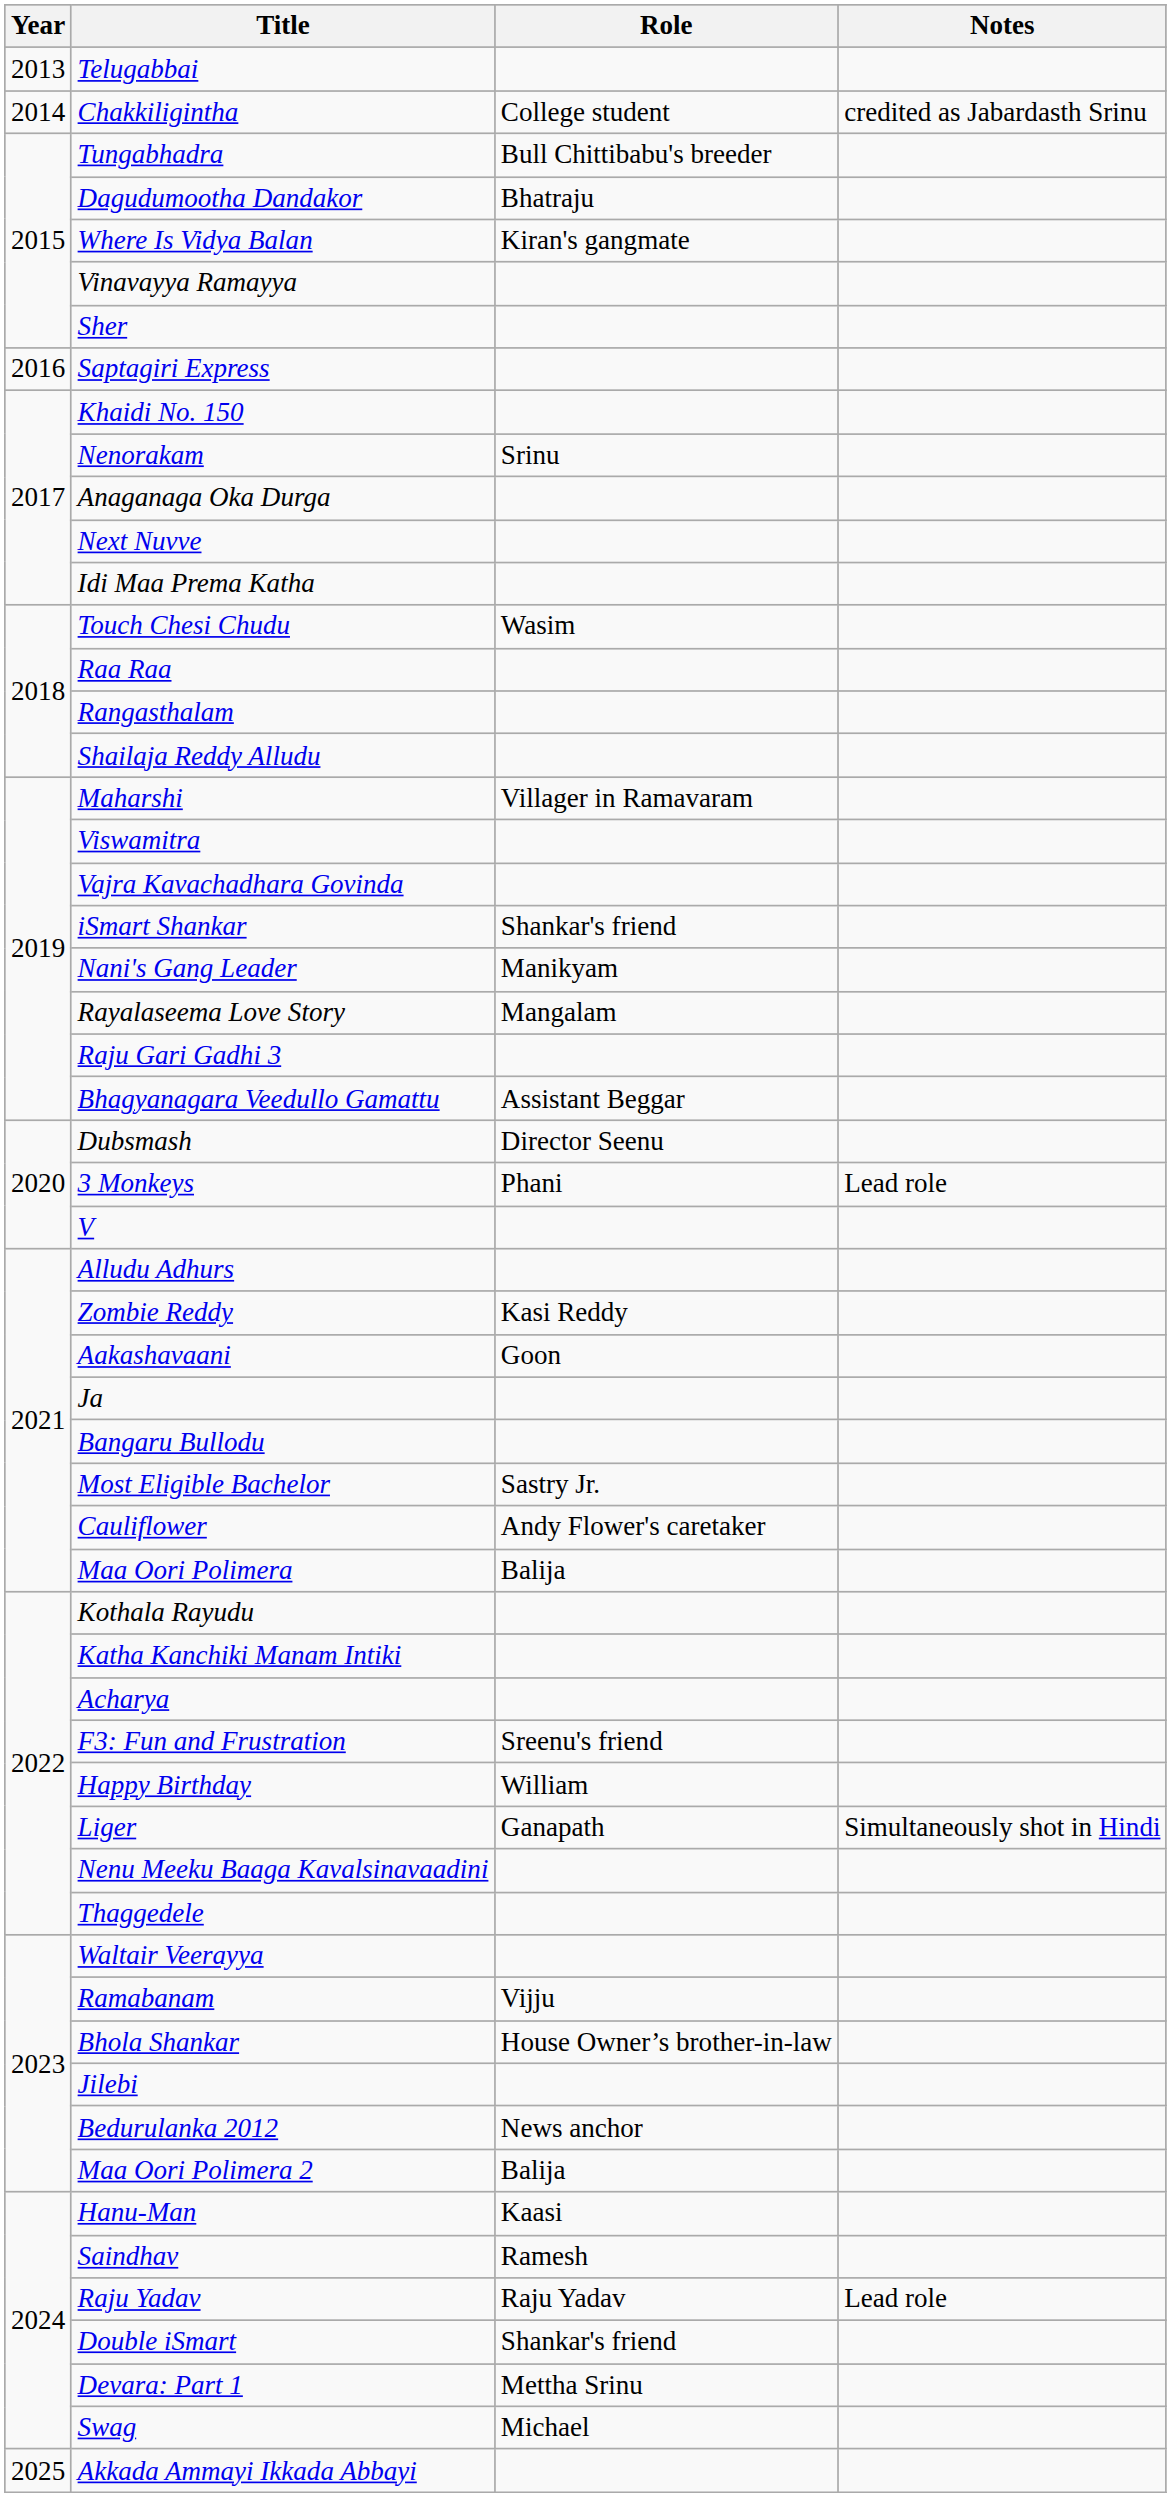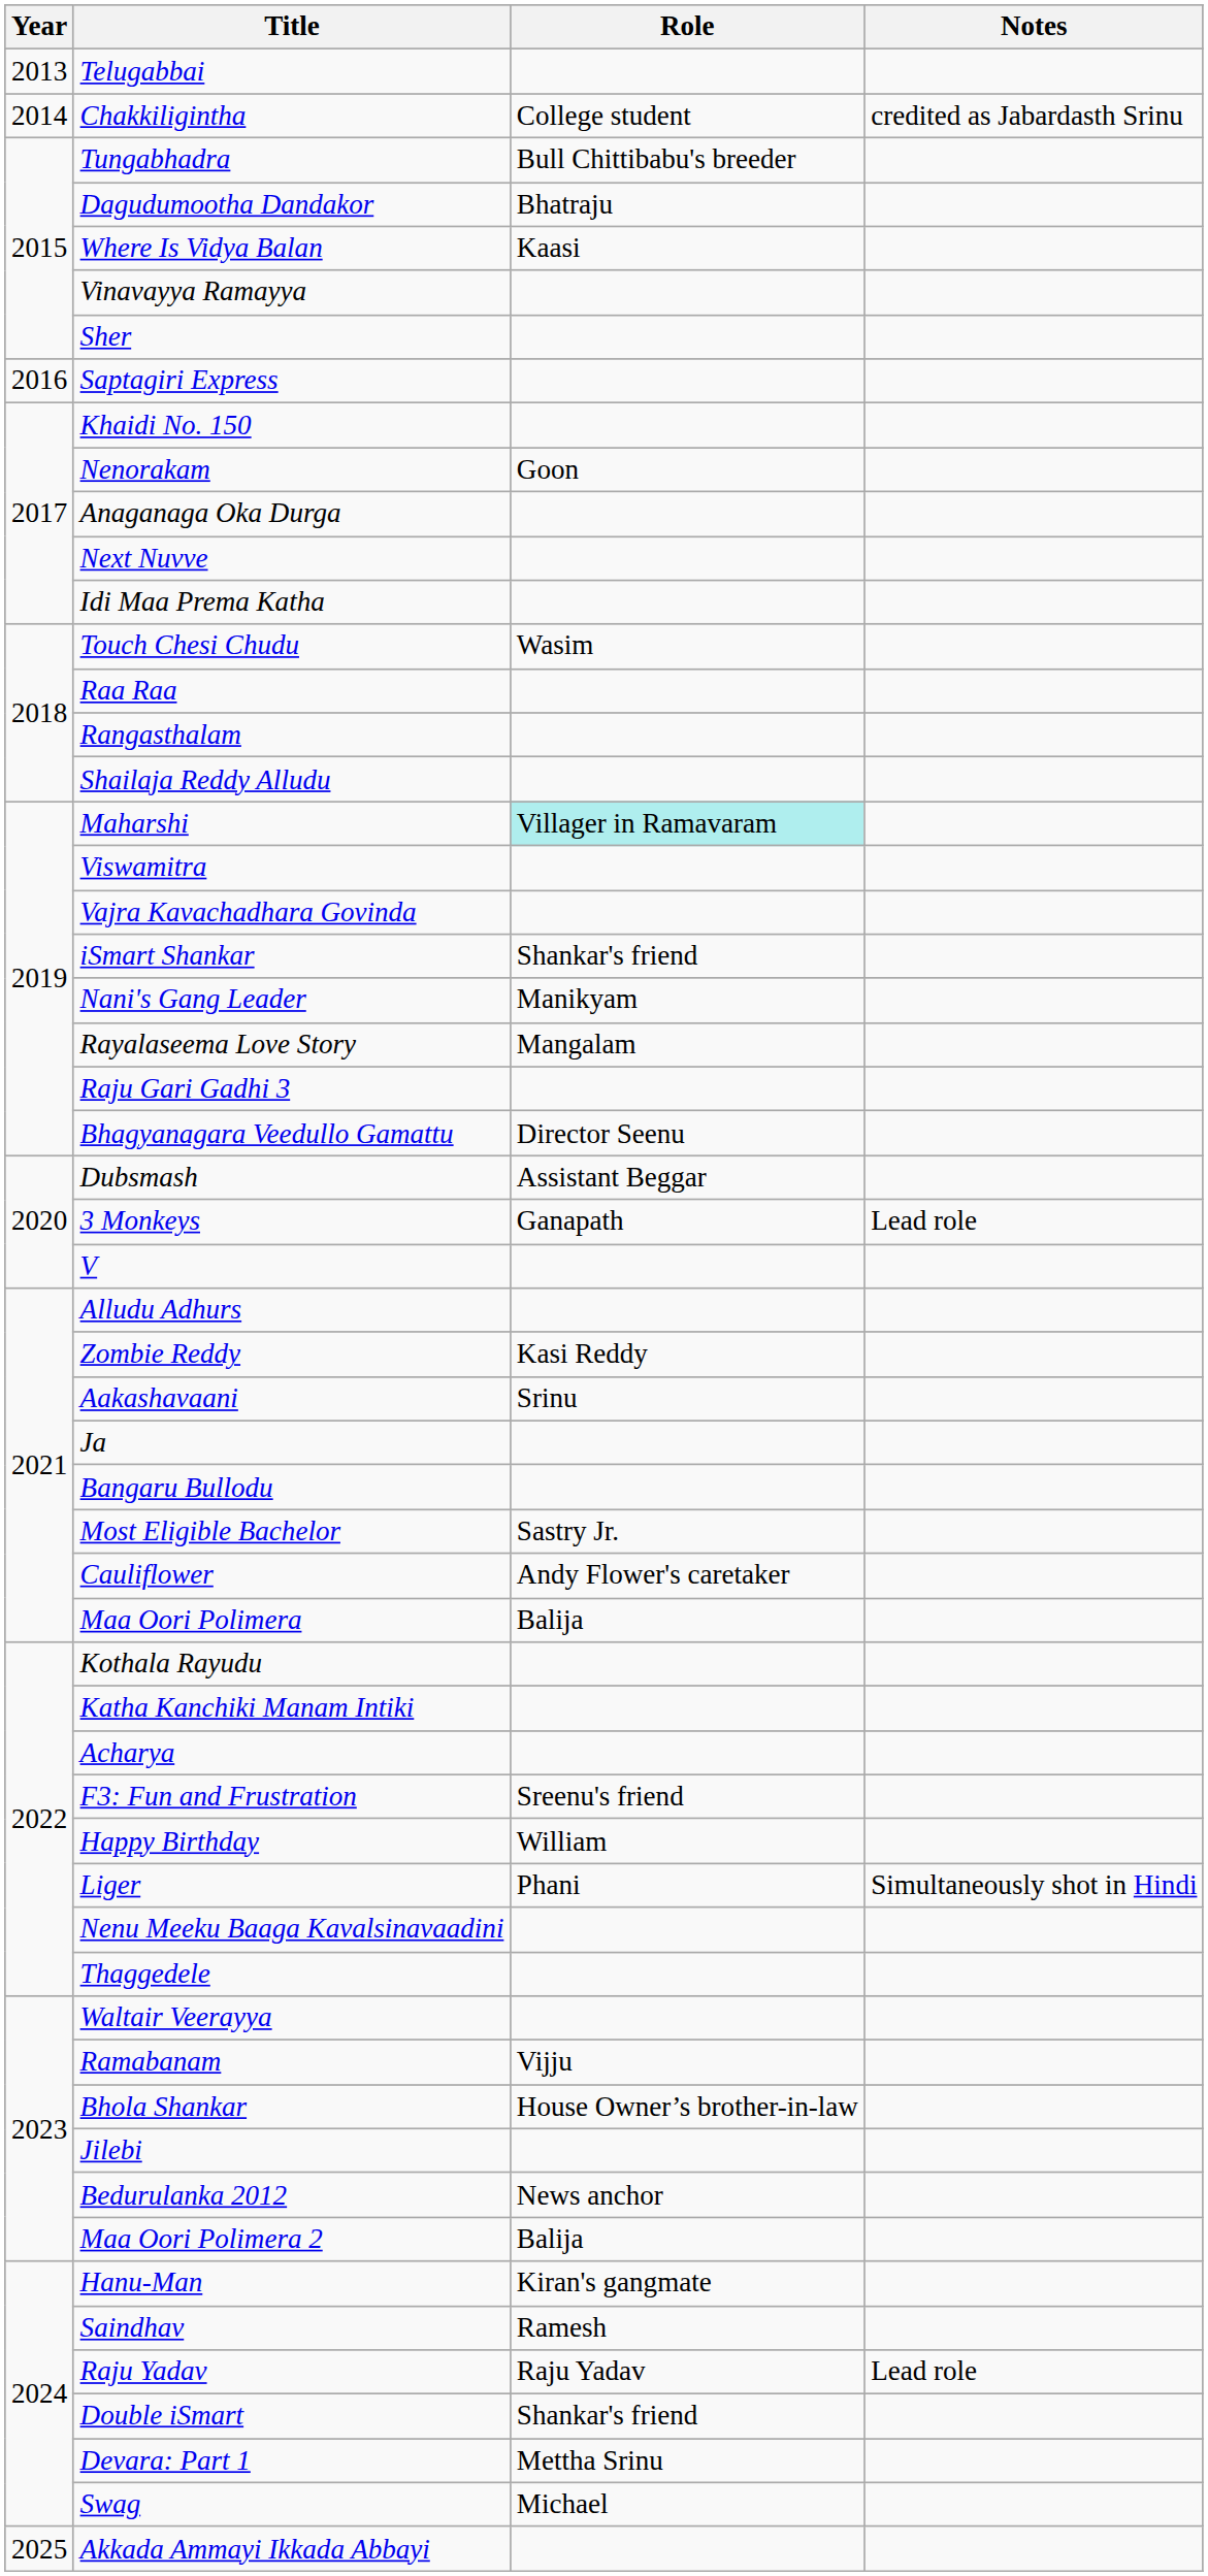Where Is Vidya Balan | Role: Kiran's gangmate -> Kaasi
Nenorakam | Role: Srinu -> Goon
Maharshi | Role: no background -> paleturquoise background
Bhagyanagara Veedullo Gamattu | Role: Assistant Beggar -> Director Seenu
Dubsmash | Role: Director Seenu -> Assistant Beggar
3 Monkeys | Role: Phani -> Ganapath
Aakashavaani | Role: Goon -> Srinu
Liger | Role: Ganapath -> Phani
Hanu-Man | Role: Kaasi -> Kiran's gangmate
